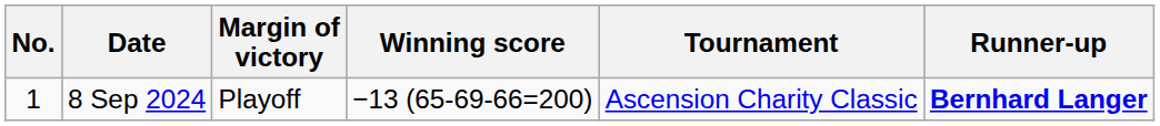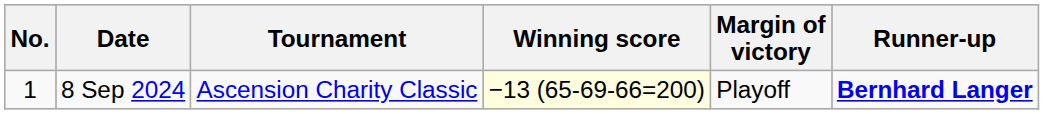columns swapped: Tournament <-> Margin of victory
8 Sep 2024 | Winning score: no background -> lightyellow background
